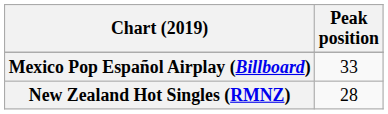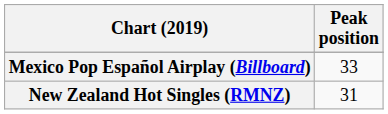New Zealand Hot Singles (RMNZ) | Peak position: 28 -> 31
